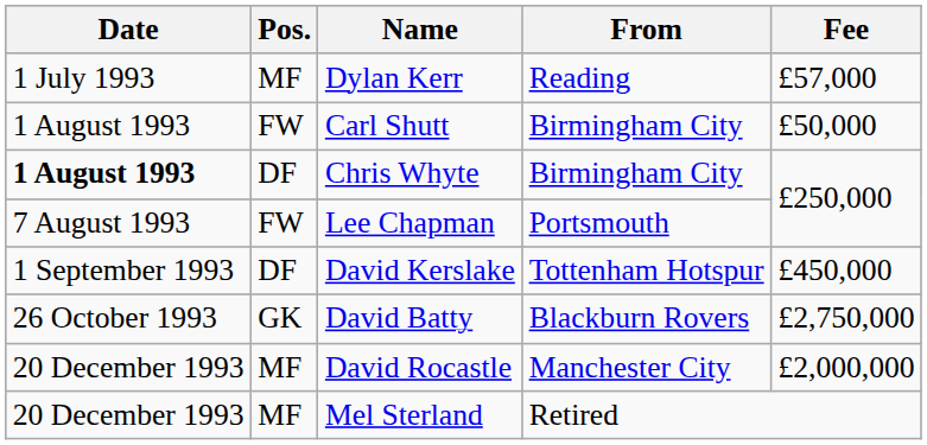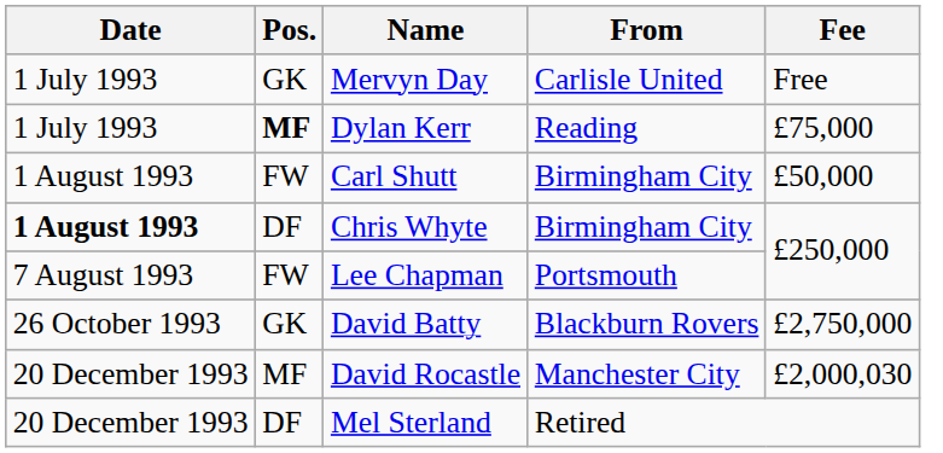+ row: 1 July 1993 | GK | Mervyn Day | Carlisle United | Free
Dylan Kerr | Pos.: normal -> bold
Dylan Kerr | Fee: £57,000 -> £75,000
- row: 1 September 1993 | DF | David Kerslake | Tottenham Hotspur | £450,000
David Rocastle | Fee: £2,000,000 -> £2,000,030
Mel Sterland | Pos.: MF -> DF
